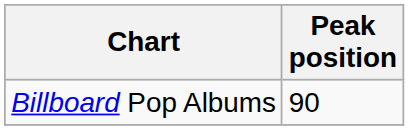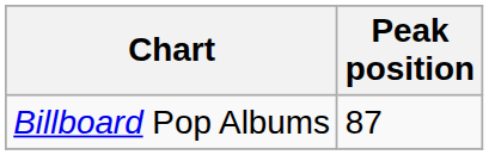Billboard Pop Albums | Peak position: 90 -> 87
